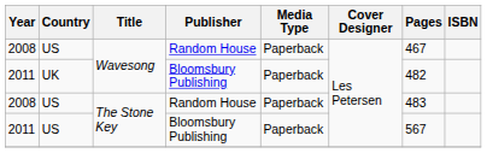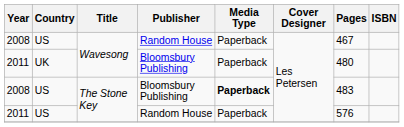2011 / Wavesong | Pages: 482 -> 480
2008 / The Stone Key | Publisher: Random House -> Bloomsbury Publishing
2008 / The Stone Key | Media Type: normal -> bold
2011 / The Stone Key | Publisher: Bloomsbury Publishing -> Random House
2011 / The Stone Key | Pages: 567 -> 576
